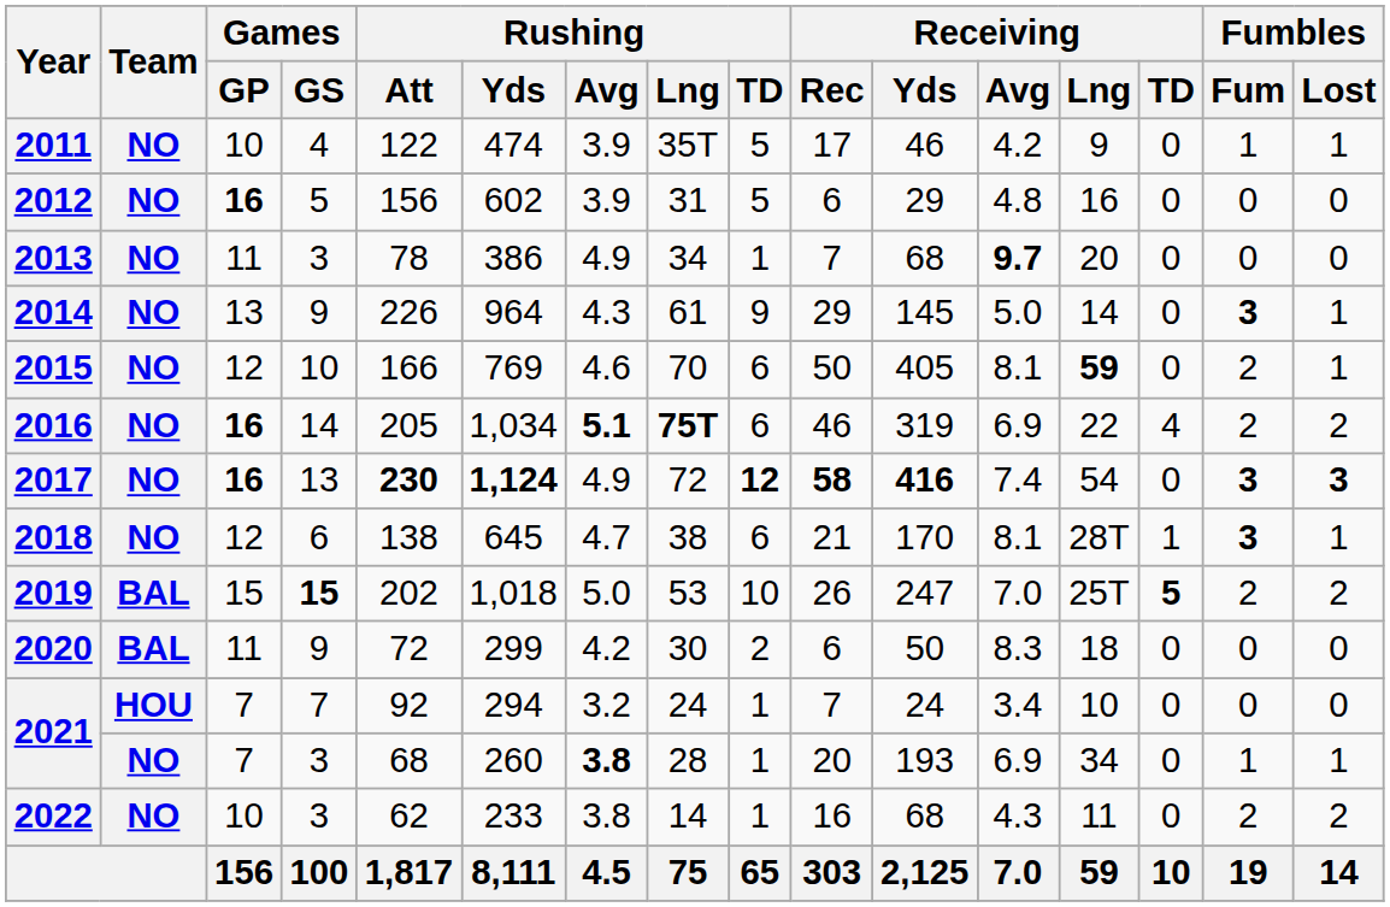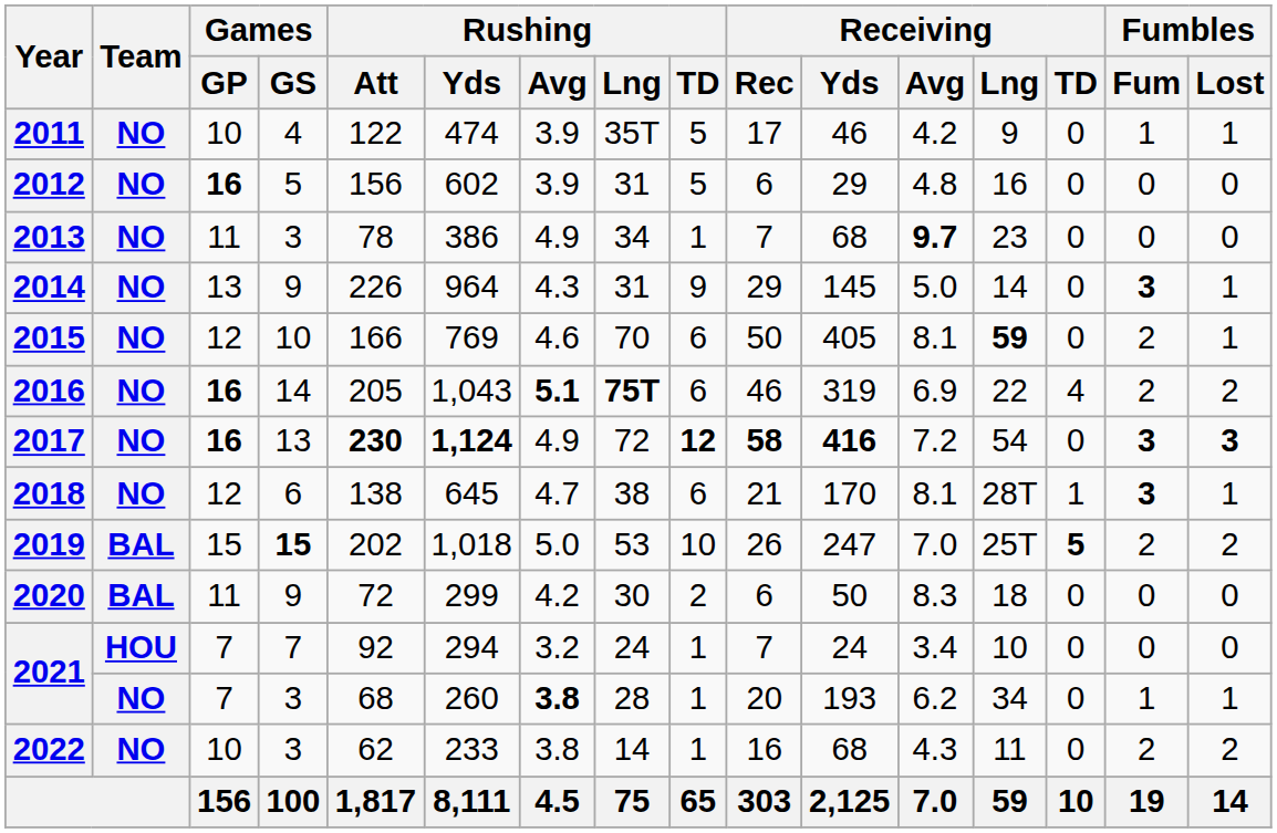2013 | Receiving / Lng: 20 -> 23
2014 | Rushing / Lng: 61 -> 31
2016 | Rushing / Yds: 1,034 -> 1,043
2017 | Receiving / Avg: 7.4 -> 7.2
2021 / 3 | Receiving / Avg: 6.9 -> 6.2
